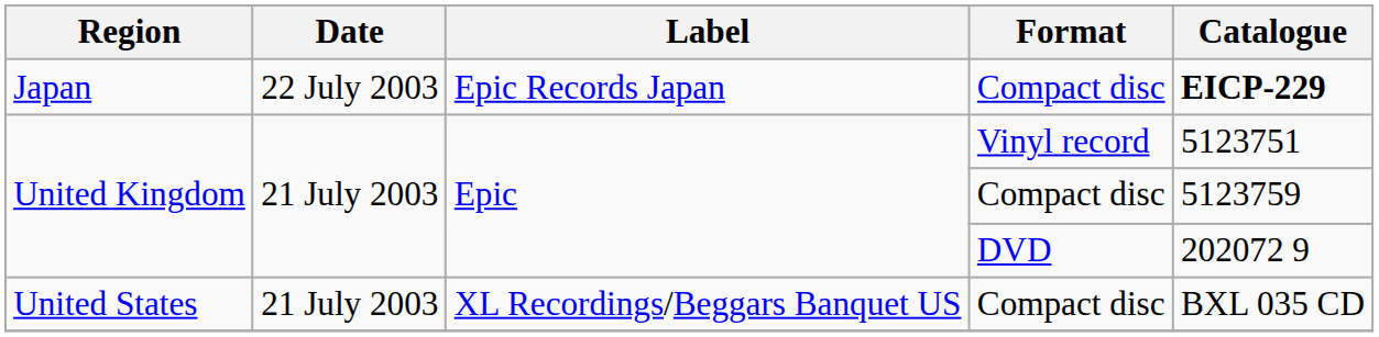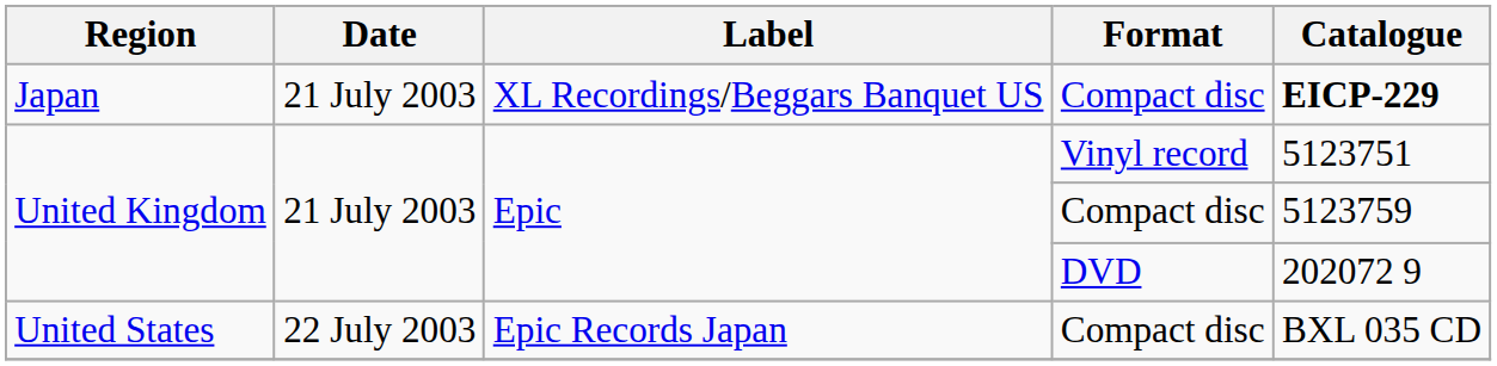Japan | Date: 22 July 2003 -> 21 July 2003
Japan | Label: Epic Records Japan -> XL Recordings/Beggars Banquet US
United States | Date: 21 July 2003 -> 22 July 2003
United States | Label: XL Recordings/Beggars Banquet US -> Epic Records Japan
